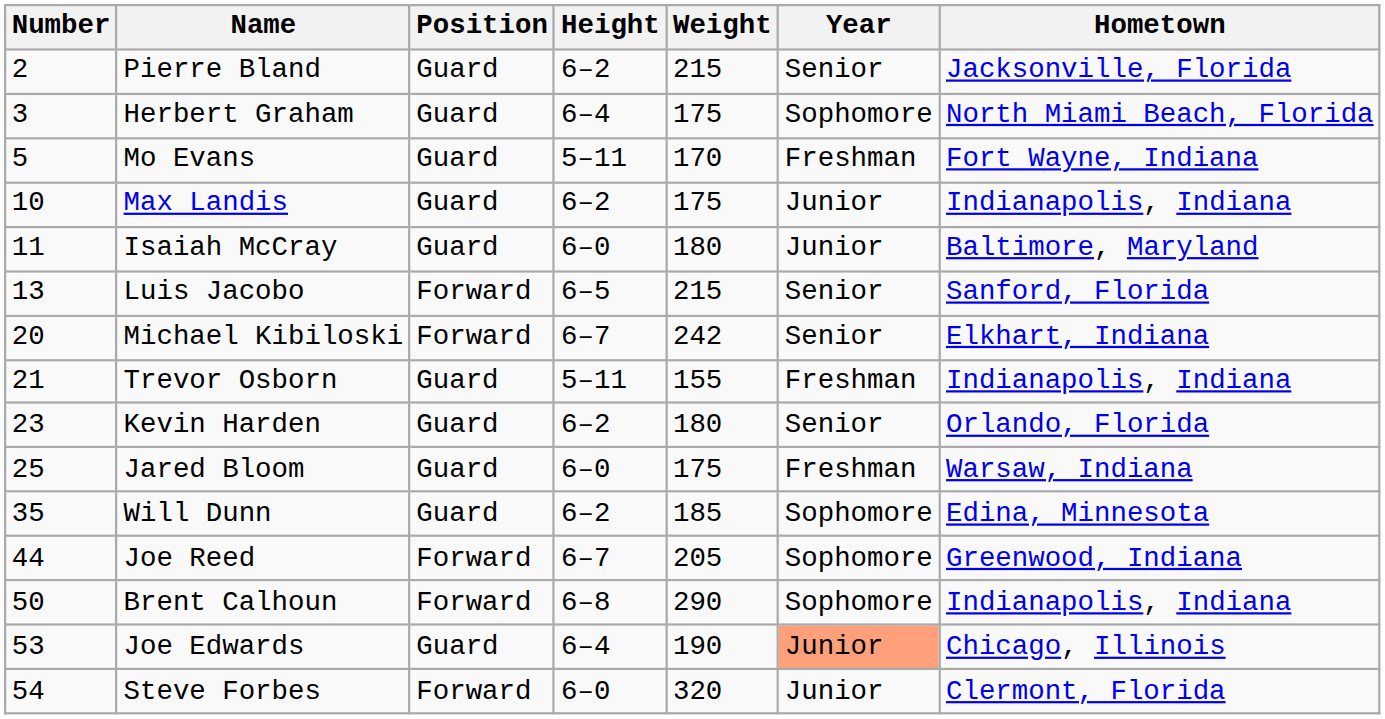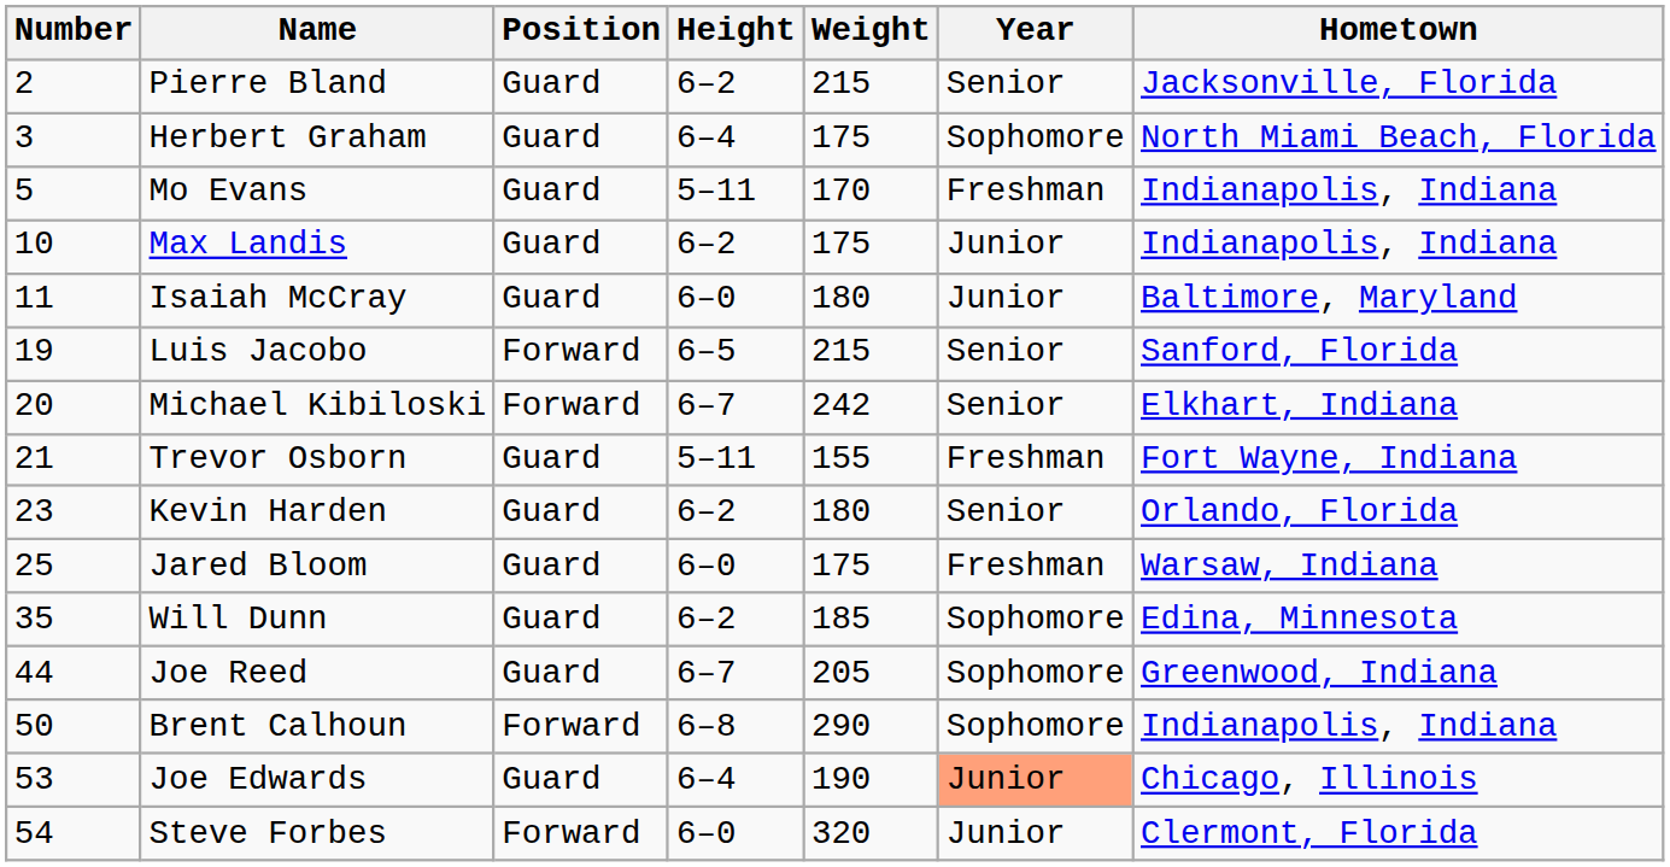Mo Evans | Hometown: Fort Wayne, Indiana -> Indianapolis, Indiana
Luis Jacobo | Number: 13 -> 19
Trevor Osborn | Hometown: Indianapolis, Indiana -> Fort Wayne, Indiana
Joe Reed | Position: Forward -> Guard
